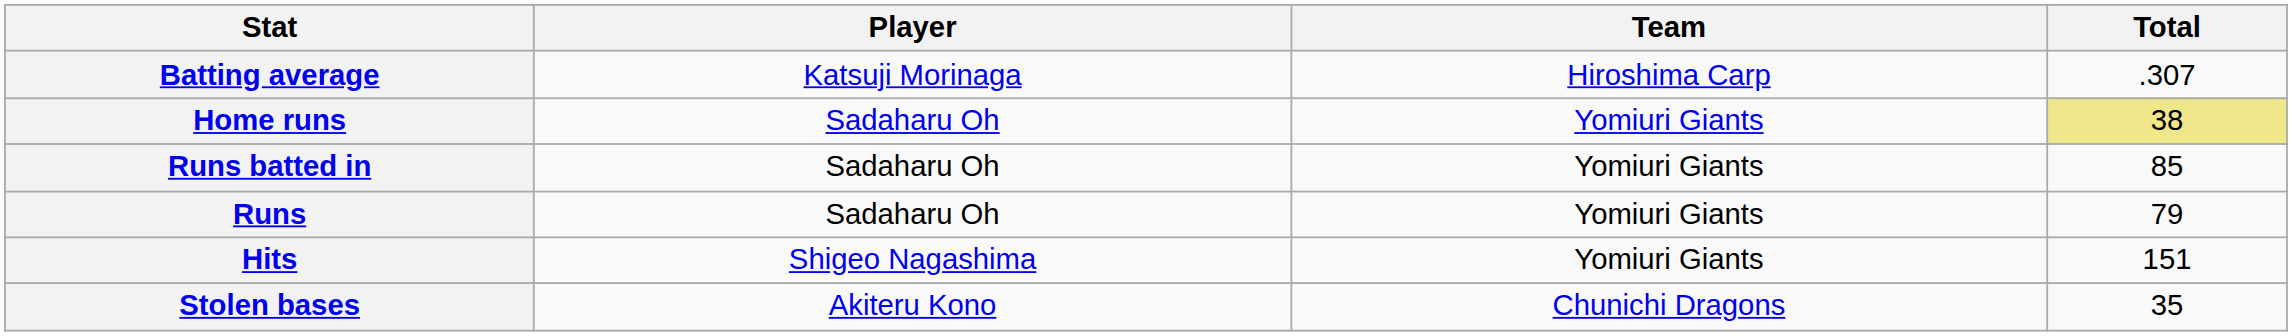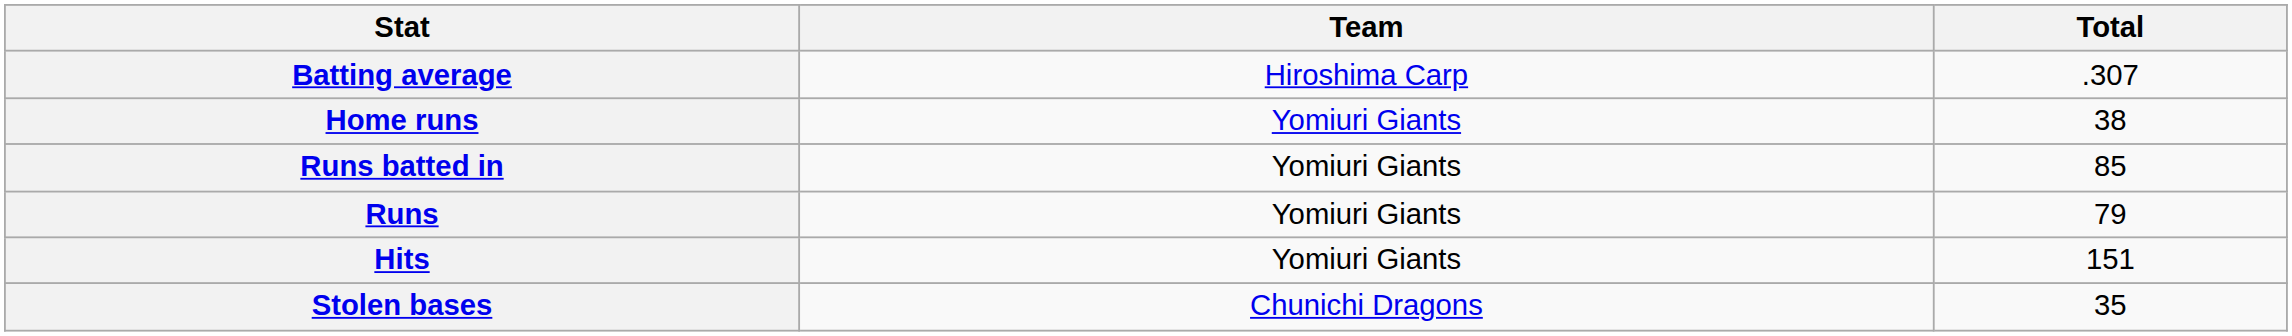- column: Player | Katsuji Morinaga | Sadaharu Oh | Sadaharu Oh | Sadaharu Oh | Shigeo Nagashima | Akiteru Kono
Home runs | Total: khaki background -> no background
